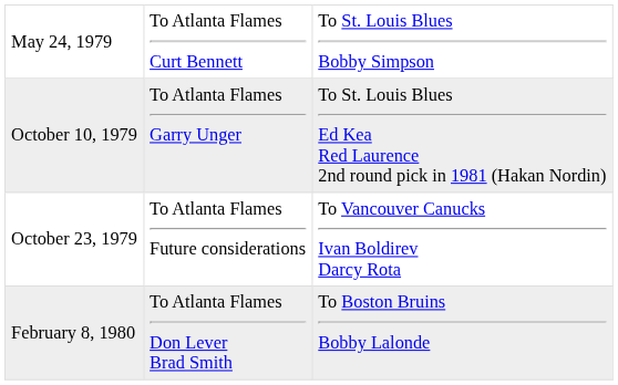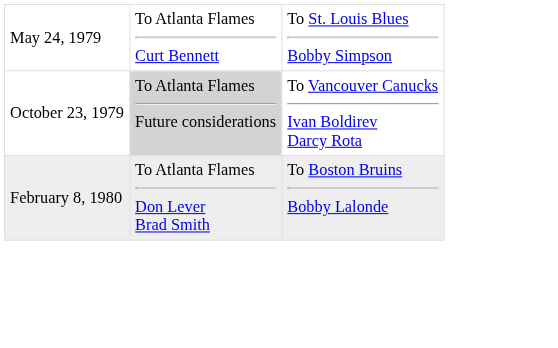- row: October 10, 1979 | To Atlanta Flames Garry Unger | To St. Louis Blues Ed Kea Red Laurence 2nd round pick in 1981 (Hakan Nordin)
October 23, 1979 | column 2: no background -> lightgrey background
